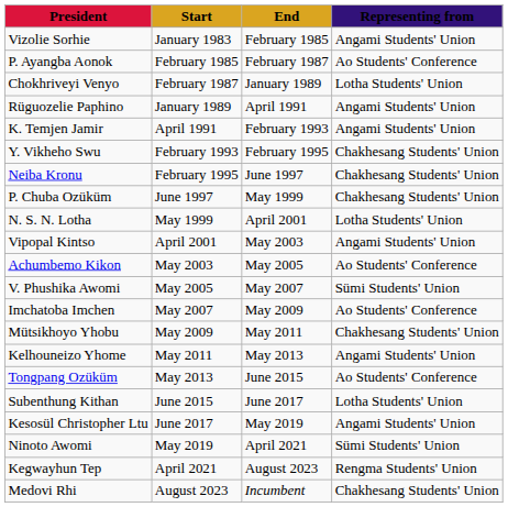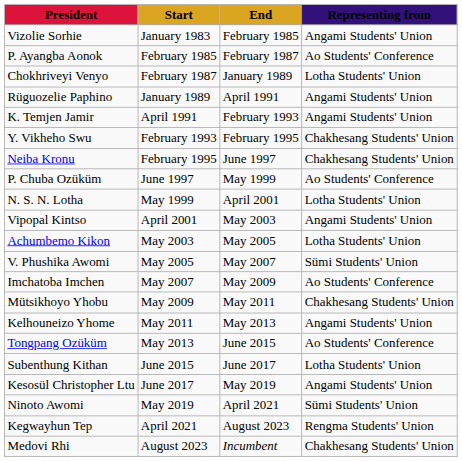P. Chuba Ozüküm | Representing from: Chakhesang Students' Union -> Ao Students' Conference
Achumbemo Kikon | Representing from: Ao Students' Conference -> Lotha Students' Union
